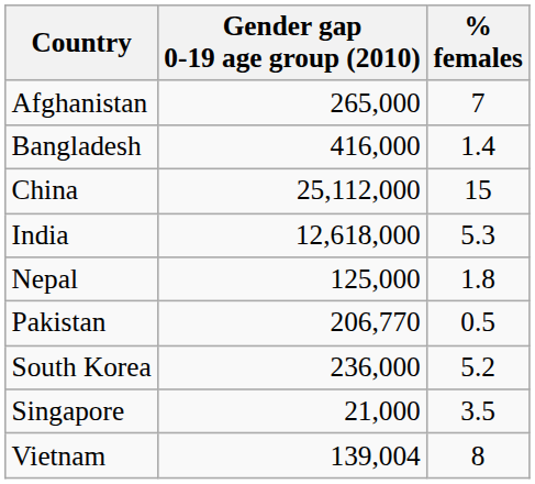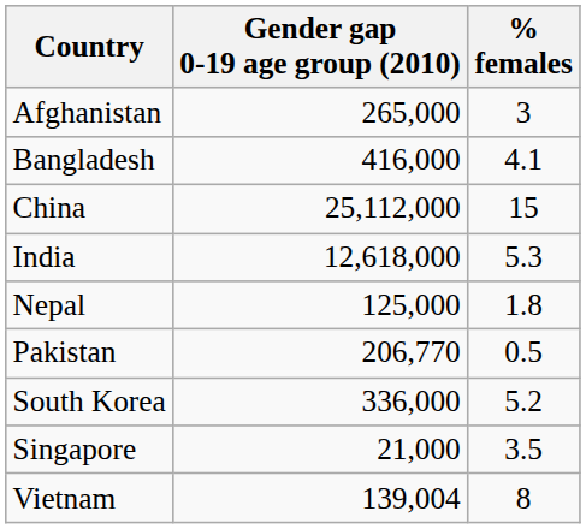Afghanistan | % females: 7 -> 3
Bangladesh | % females: 1.4 -> 4.1
South Korea | Gender gap 0-19 age group (2010): 236,000 -> 336,000
